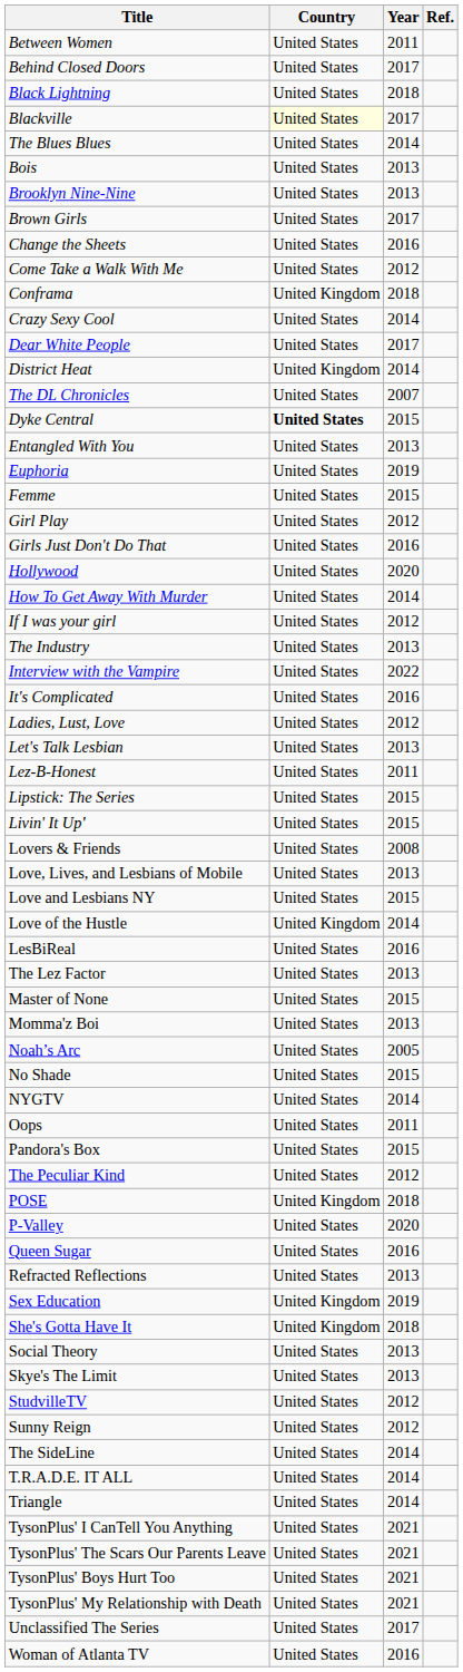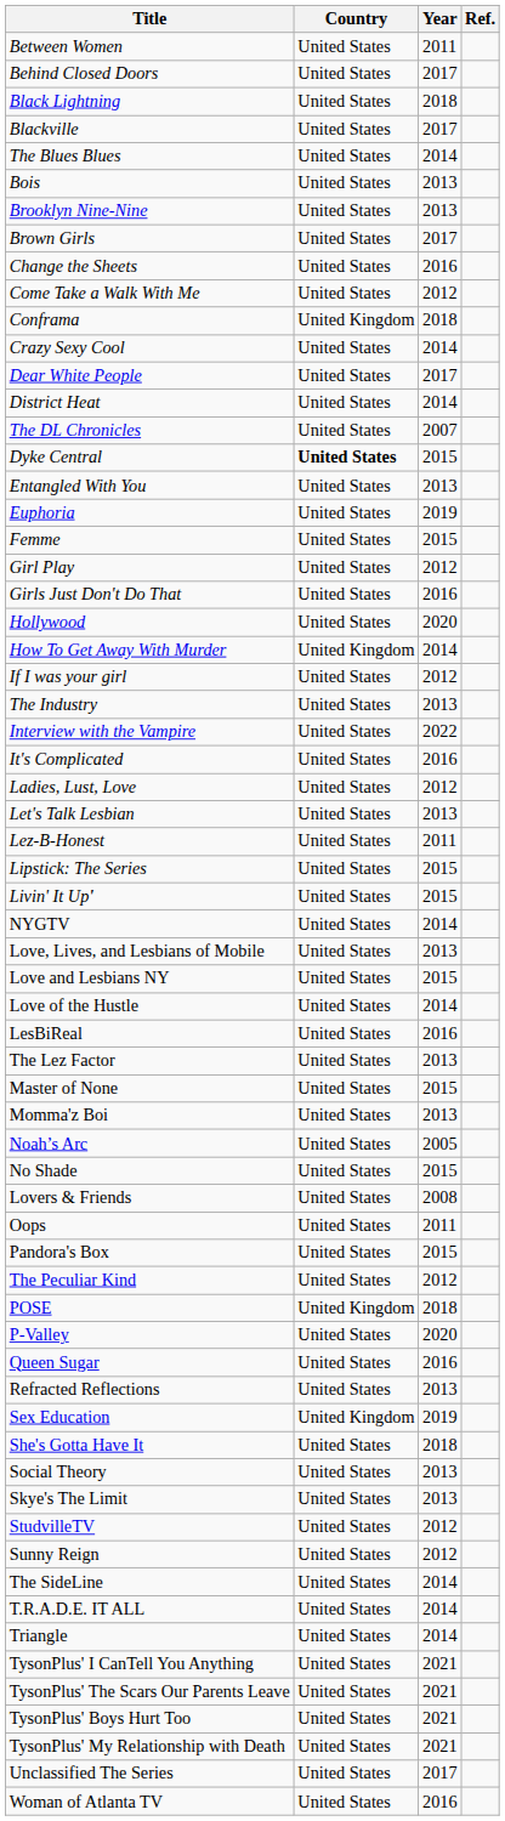Blackville | Country: lightyellow background -> no background
District Heat | Country: United Kingdom -> United States
How To Get Away With Murder | Country: United States -> United Kingdom
rows swapped: Lovers & Friends <-> NYGTV
Love of the Hustle | Country: United Kingdom -> United States
She's Gotta Have It | Country: United Kingdom -> United States
